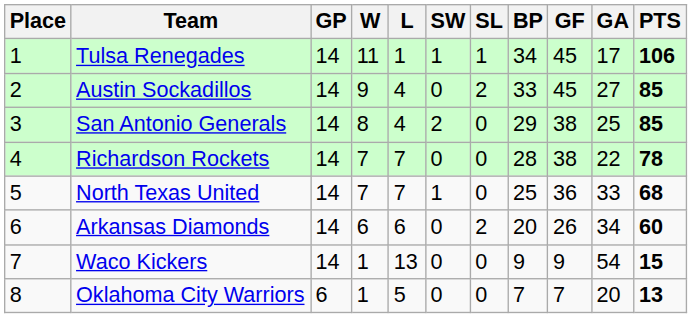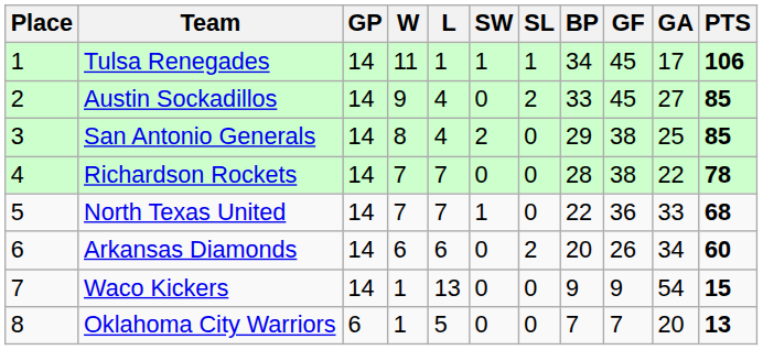North Texas United | BP: 25 -> 22
